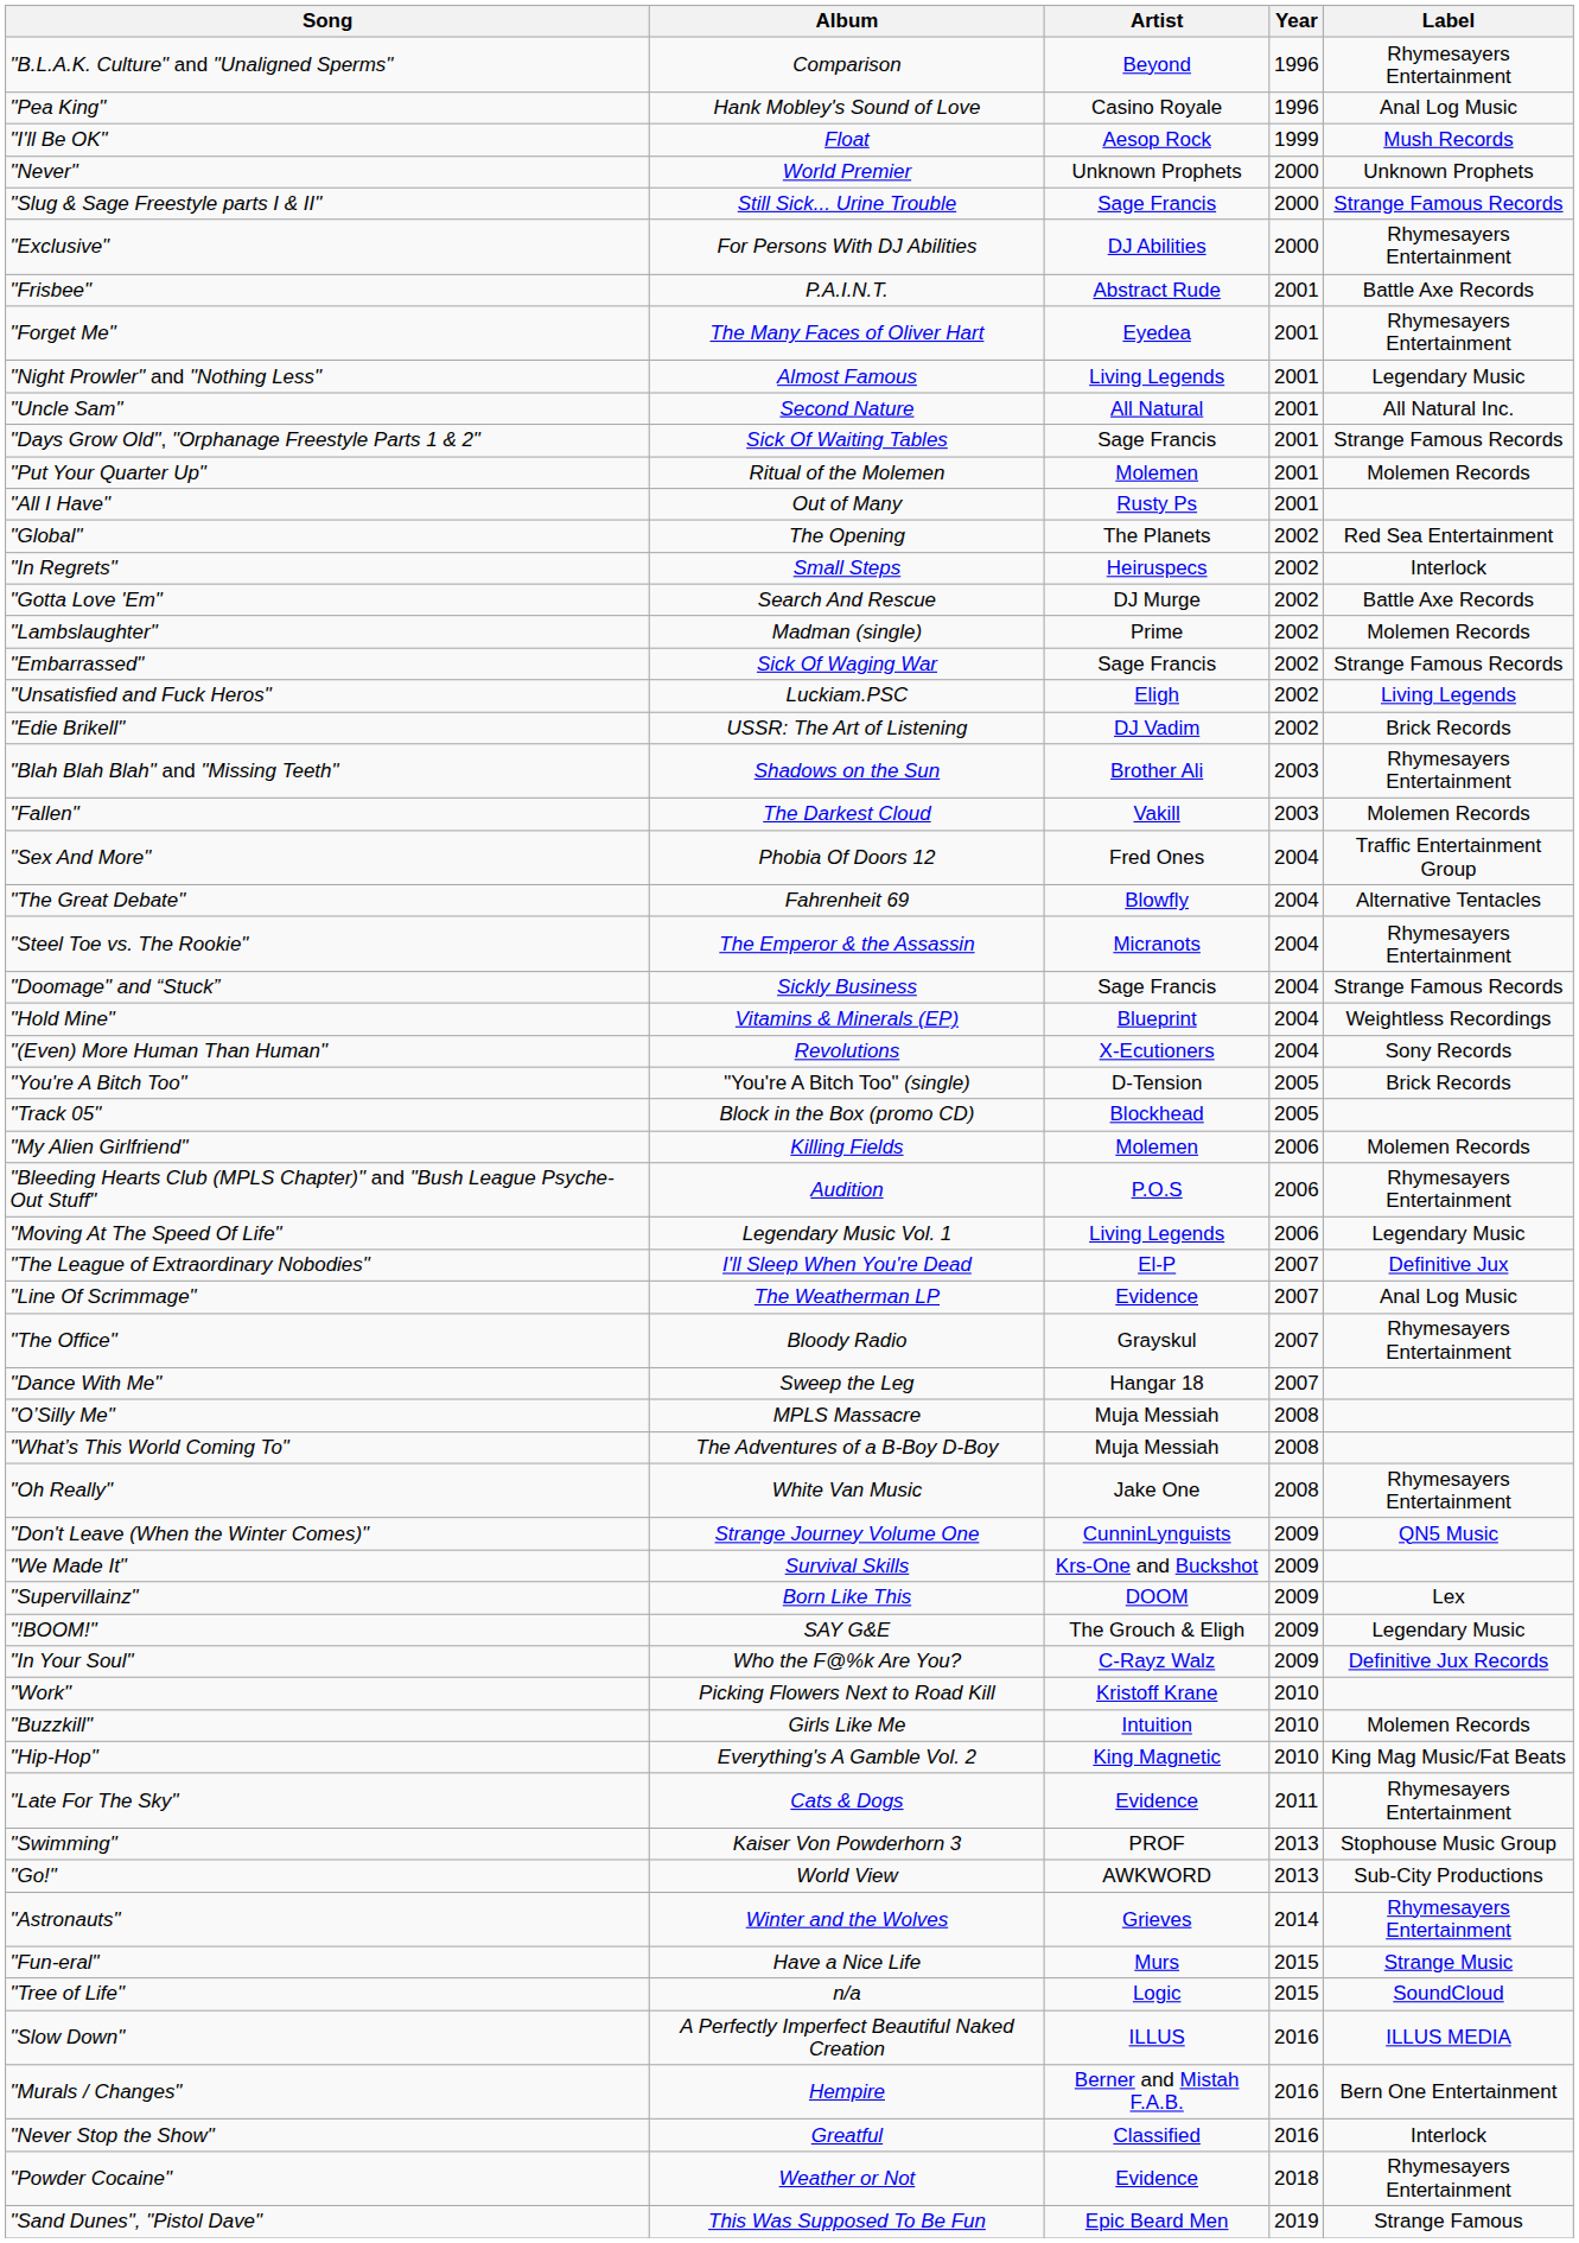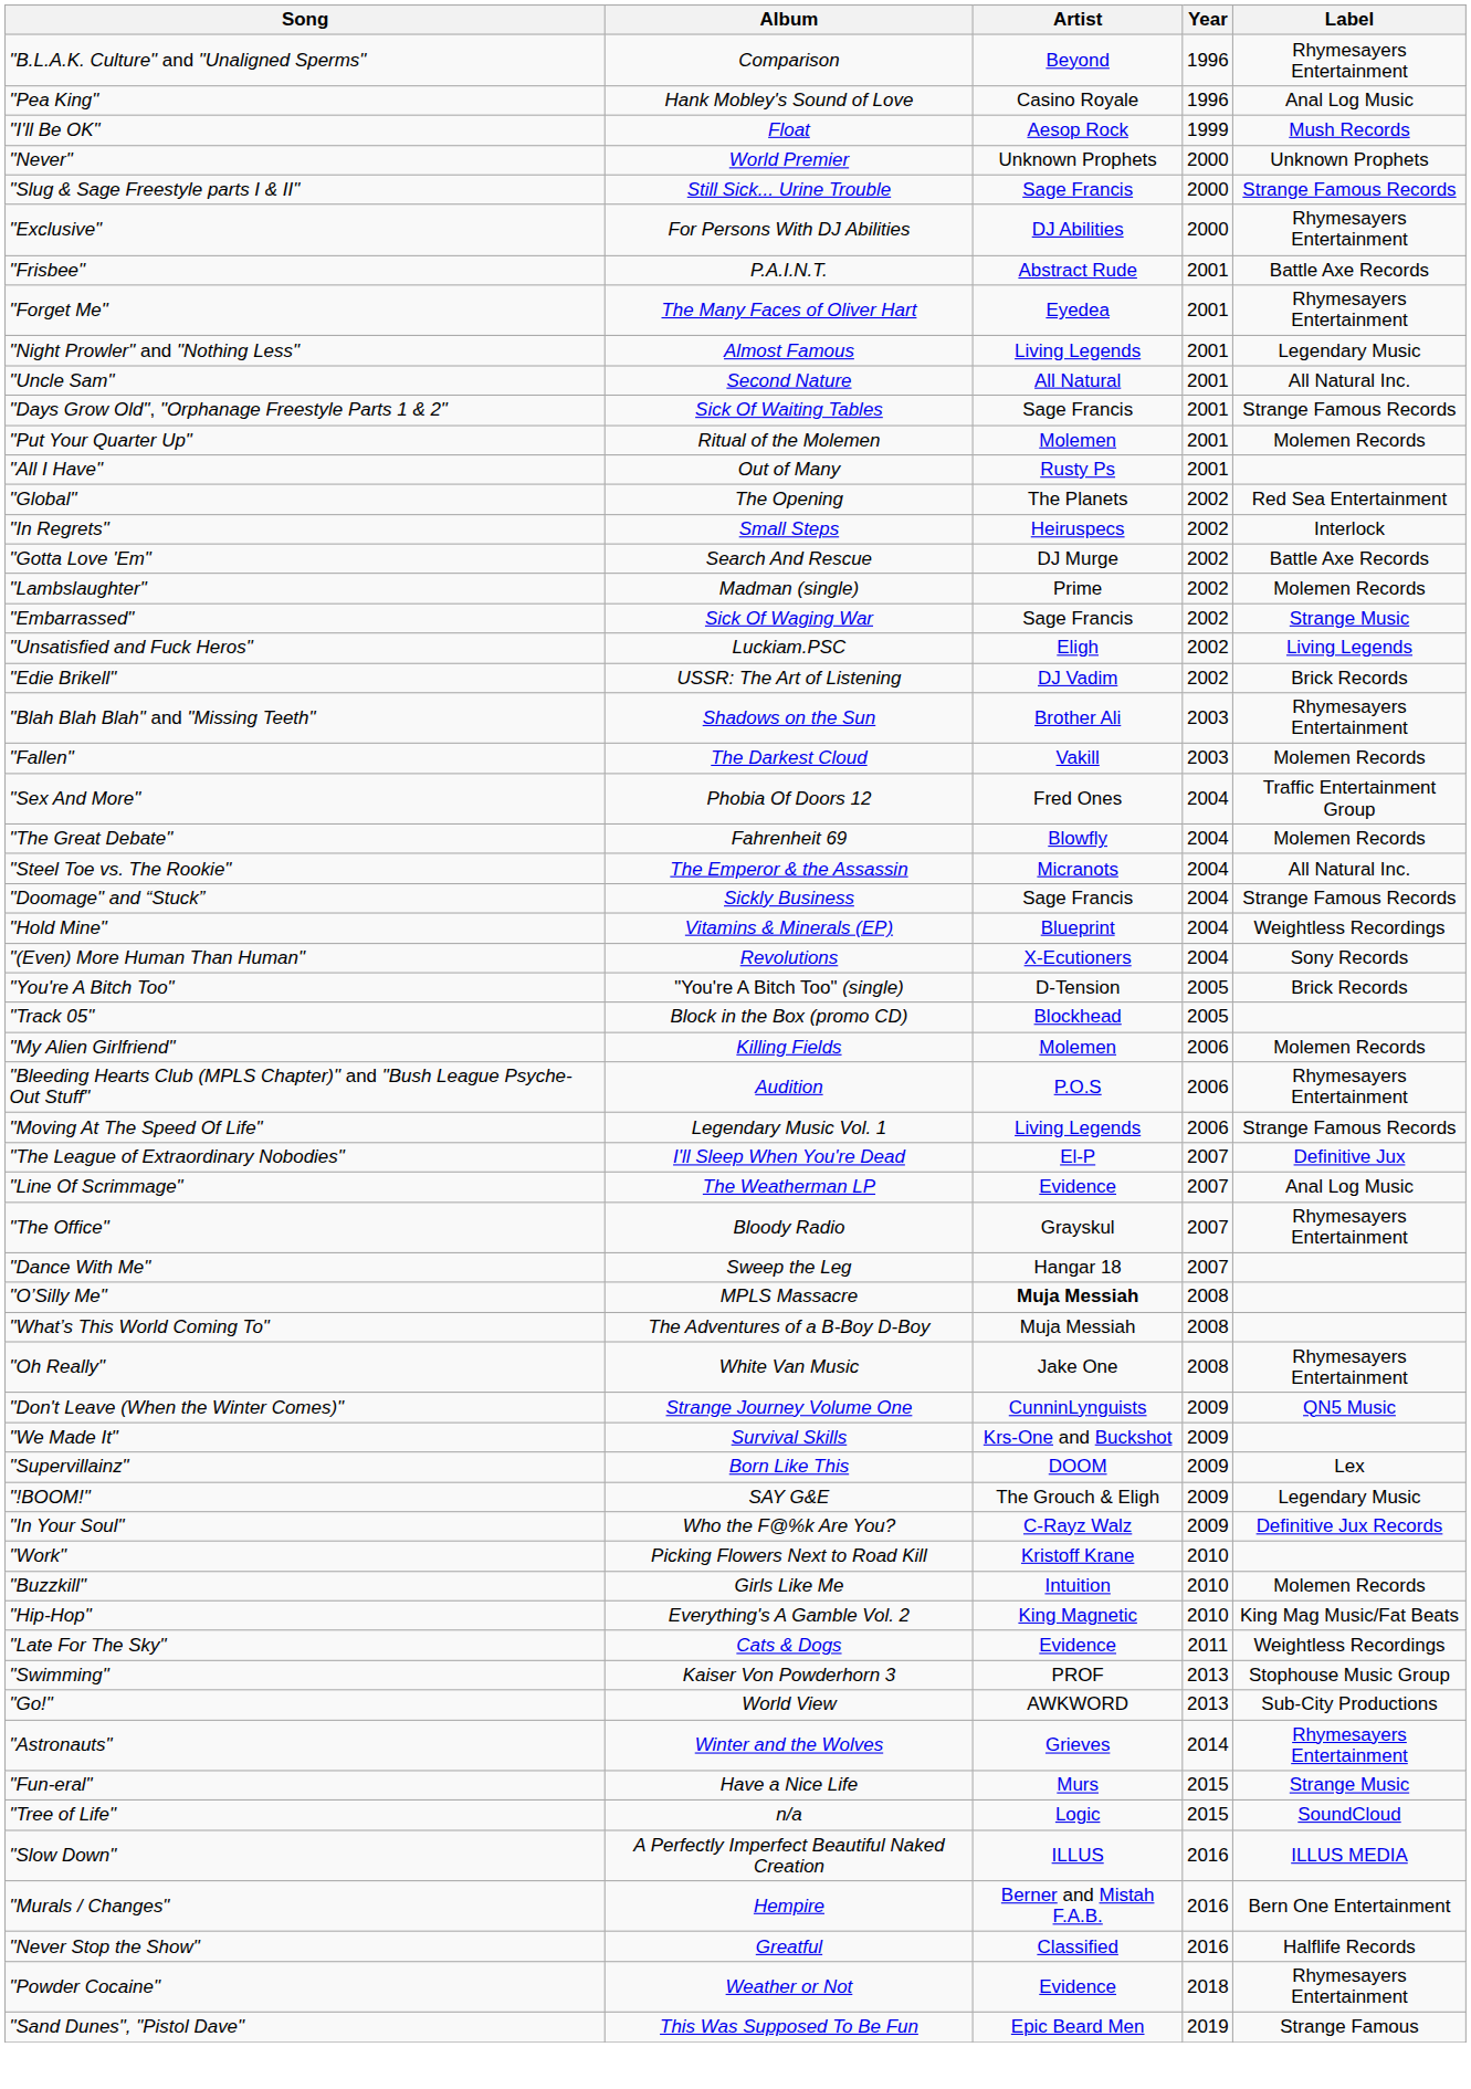"Embarrassed" | Label: Strange Famous Records -> Strange Music
"The Great Debate" | Label: Alternative Tentacles -> Molemen Records
"Steel Toe vs. The Rookie" | Label: Rhymesayers Entertainment -> All Natural Inc.
"Moving At The Speed Of Life" | Label: Legendary Music -> Strange Famous Records
"O’Silly Me" | Artist: normal -> bold
"Late For The Sky" | Label: Rhymesayers Entertainment -> Weightless Recordings
"Never Stop the Show" | Label: Interlock -> Halflife Records
